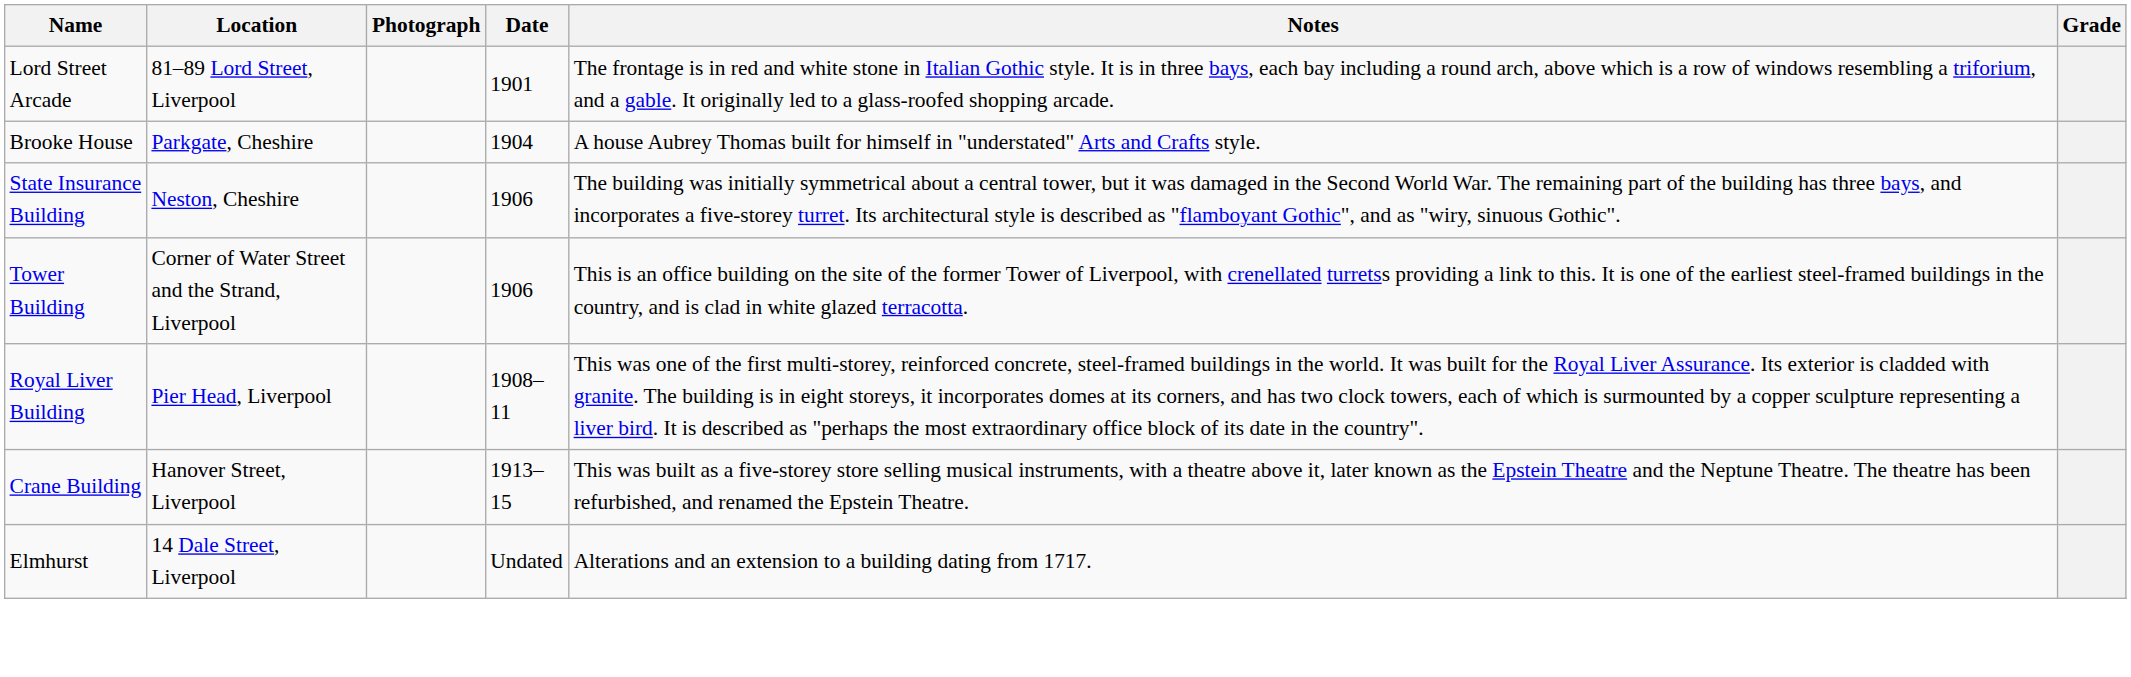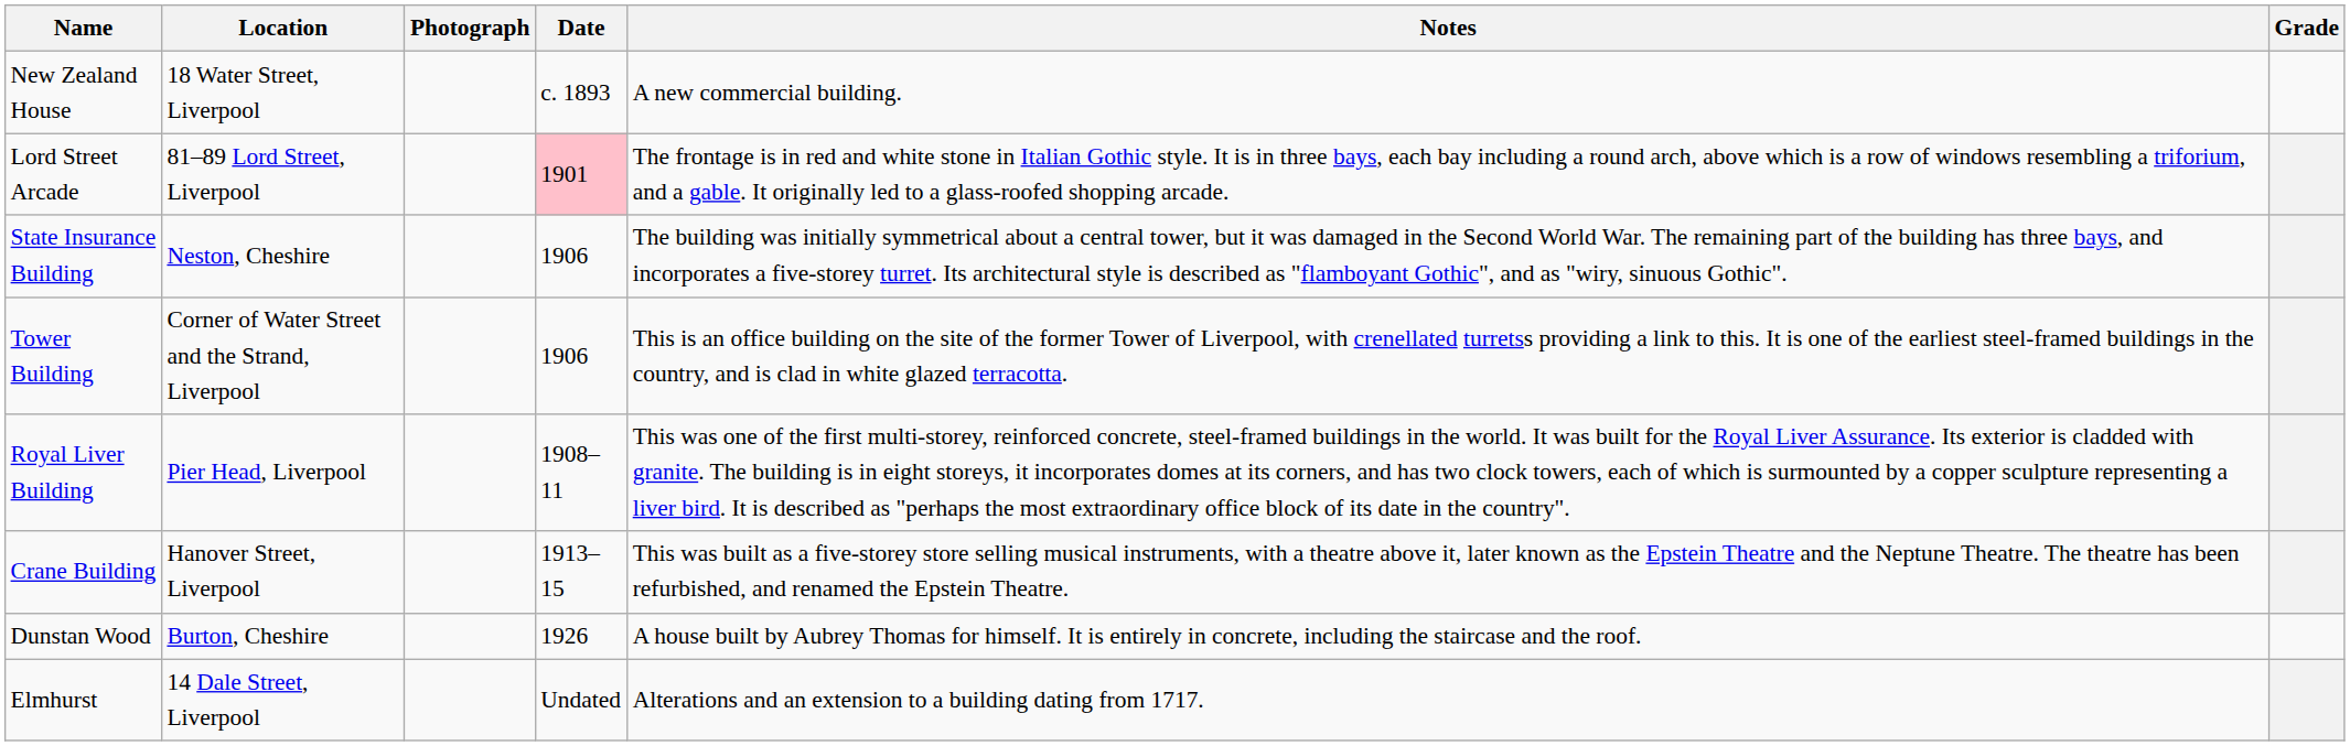+ row: New Zealand House | 18 Water Street, Liverpool | c. 1893 | A new commercial building.
Lord Street Arcade | Date: no background -> pink background
- row: Brooke House | Parkgate, Cheshire | 1904 | A house Aubrey Thomas built for himself in "understated" Arts and Crafts style.
+ row: Dunstan Wood | Burton, Cheshire | 1926 | A house built by Aubrey Thomas for himself. It is entirely in concrete, including the staircase and the roof.
